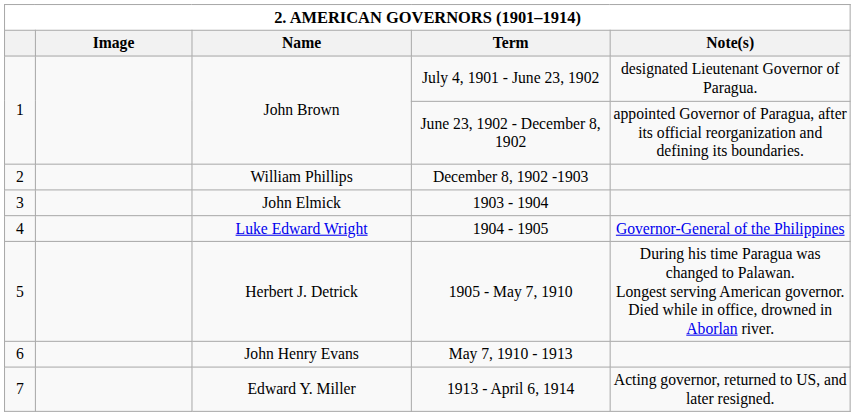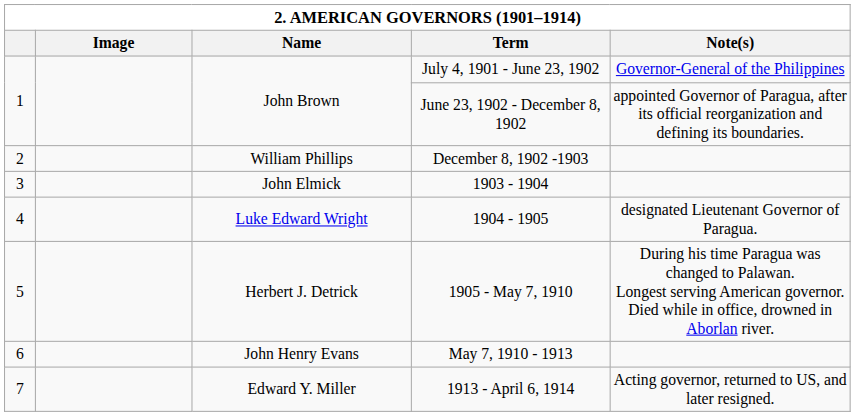July 4, 1901 - June 23, 1902 | Note(s): designated Lieutenant Governor of Paragua. -> Governor-General of the Philippines
1904 - 1905 | Note(s): Governor-General of the Philippines -> designated Lieutenant Governor of Paragua.
